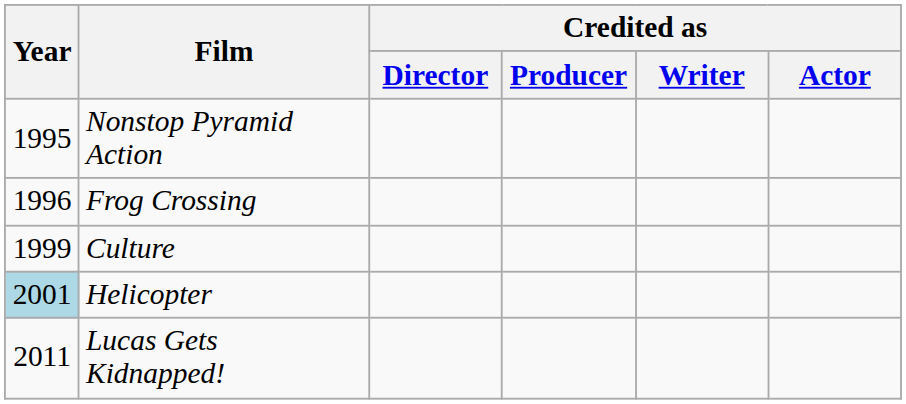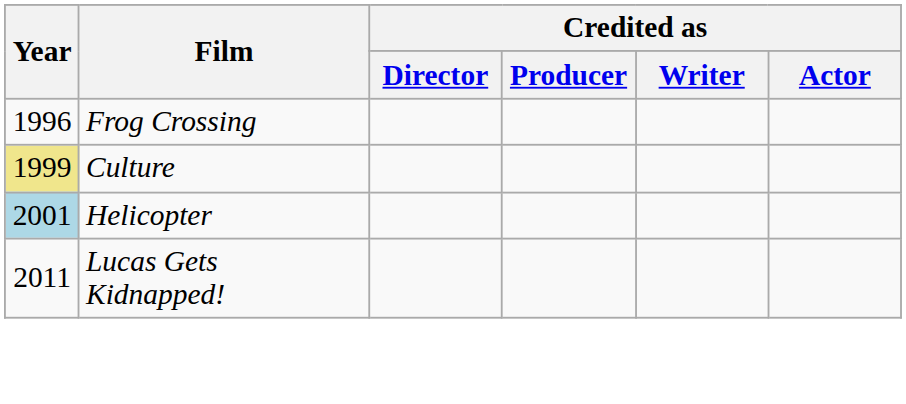- row: 1995 | Nonstop Pyramid Action
Culture | Year: no background -> khaki background
